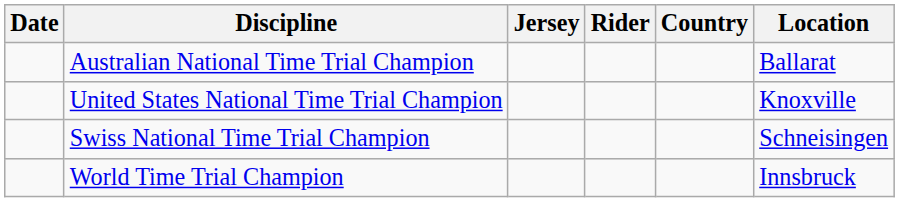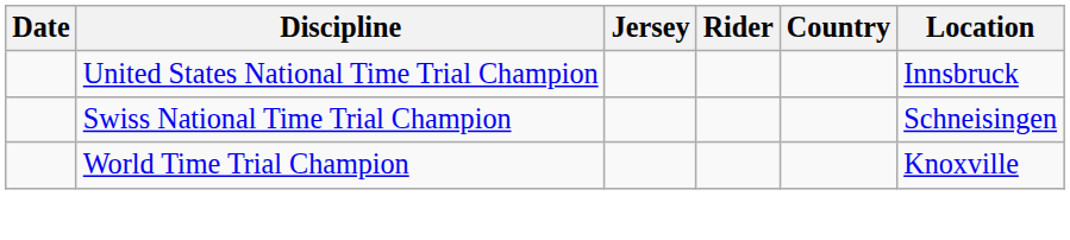- row: Australian National Time Trial Champion | Ballarat
United States National Time Trial Champion | Location: Knoxville -> Innsbruck
World Time Trial Champion | Location: Innsbruck -> Knoxville
